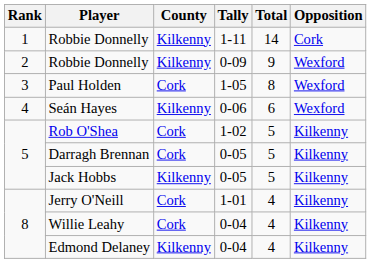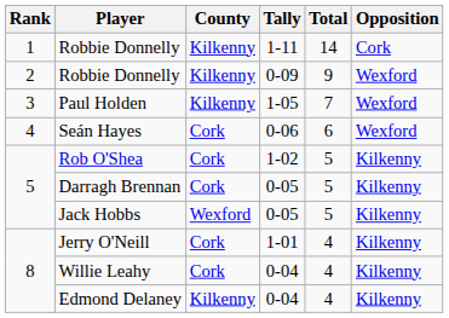Paul Holden | County: Cork -> Kilkenny
Paul Holden | Total: 8 -> 7
Seán Hayes | County: Kilkenny -> Cork
Jack Hobbs | County: Kilkenny -> Wexford
